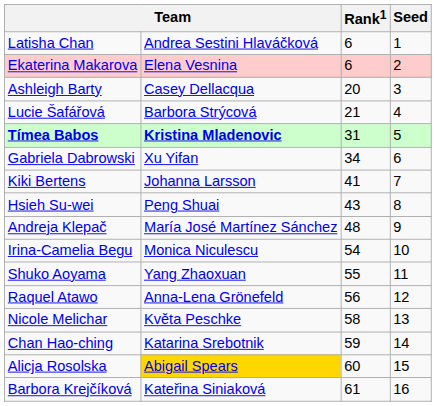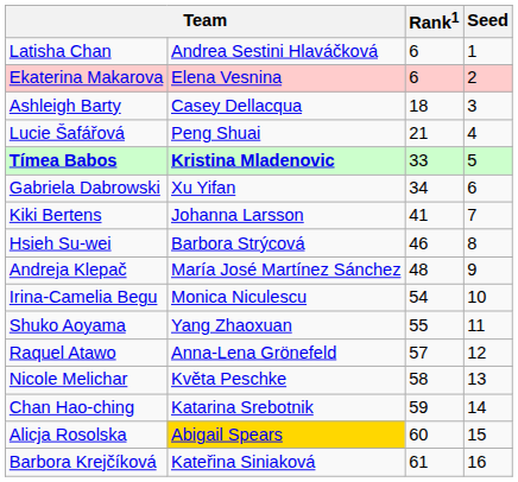Ashleigh Barty | Rank1: 20 -> 18
Lucie Šafářová | column 2: Barbora Strýcová -> Peng Shuai
Tímea Babos | Rank1: 31 -> 33
Hsieh Su-wei | column 2: Peng Shuai -> Barbora Strýcová
Hsieh Su-wei | Rank1: 43 -> 46
Raquel Atawo | Rank1: 56 -> 57
